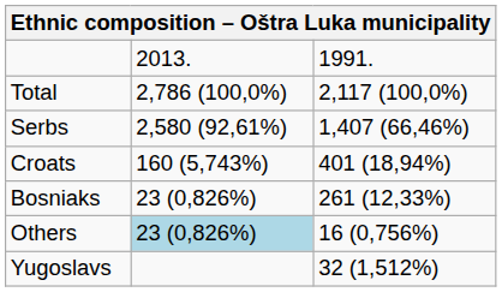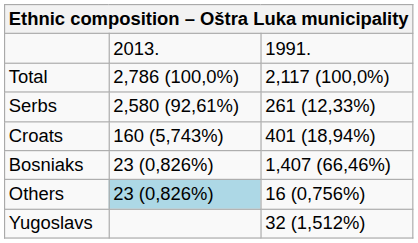Serbs | column 3: 1,407 (66,46%) -> 261 (12,33%)
Bosniaks | column 3: 261 (12,33%) -> 1,407 (66,46%)
